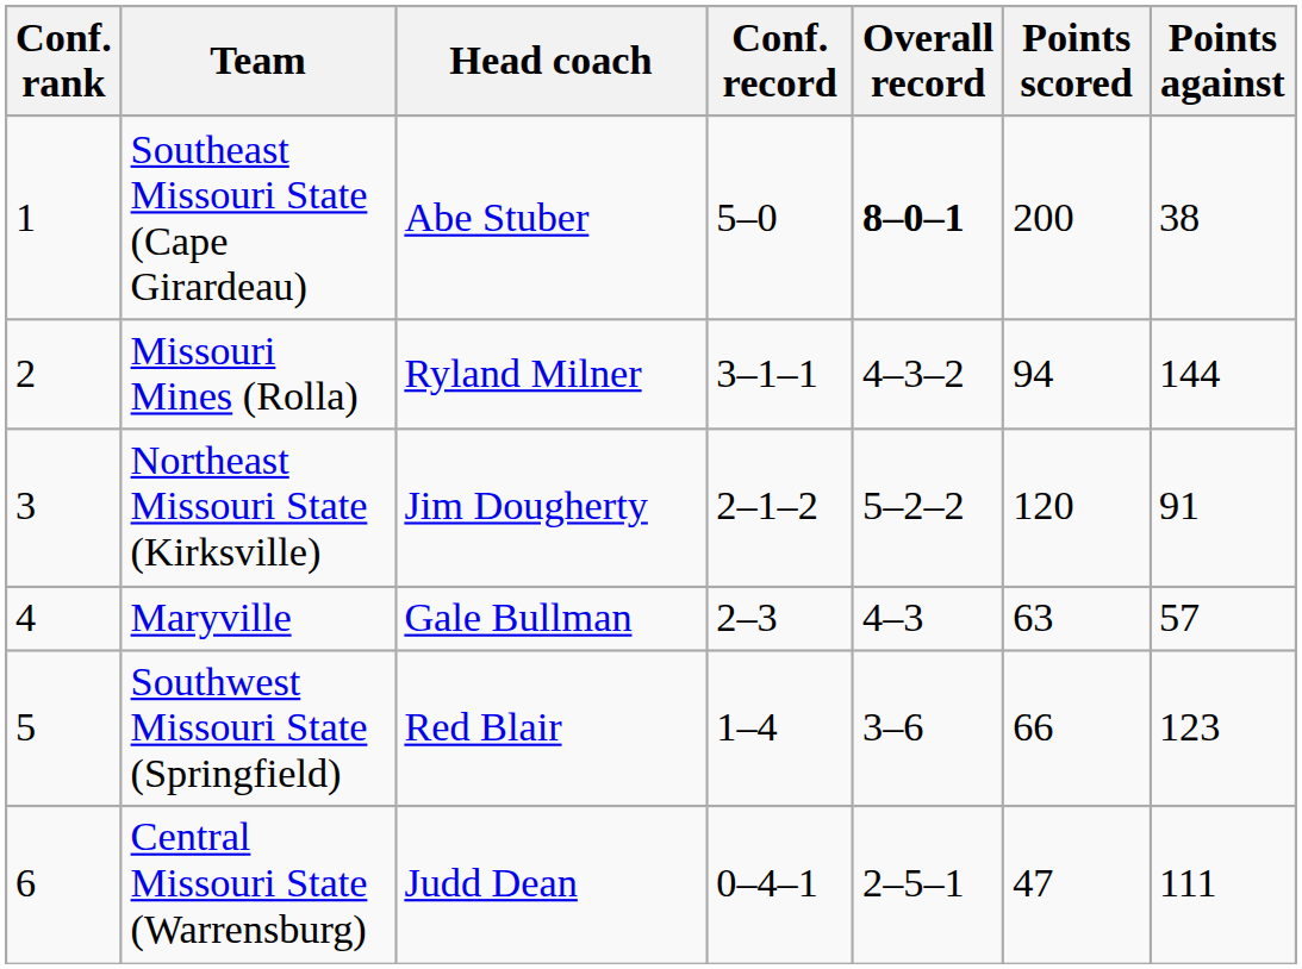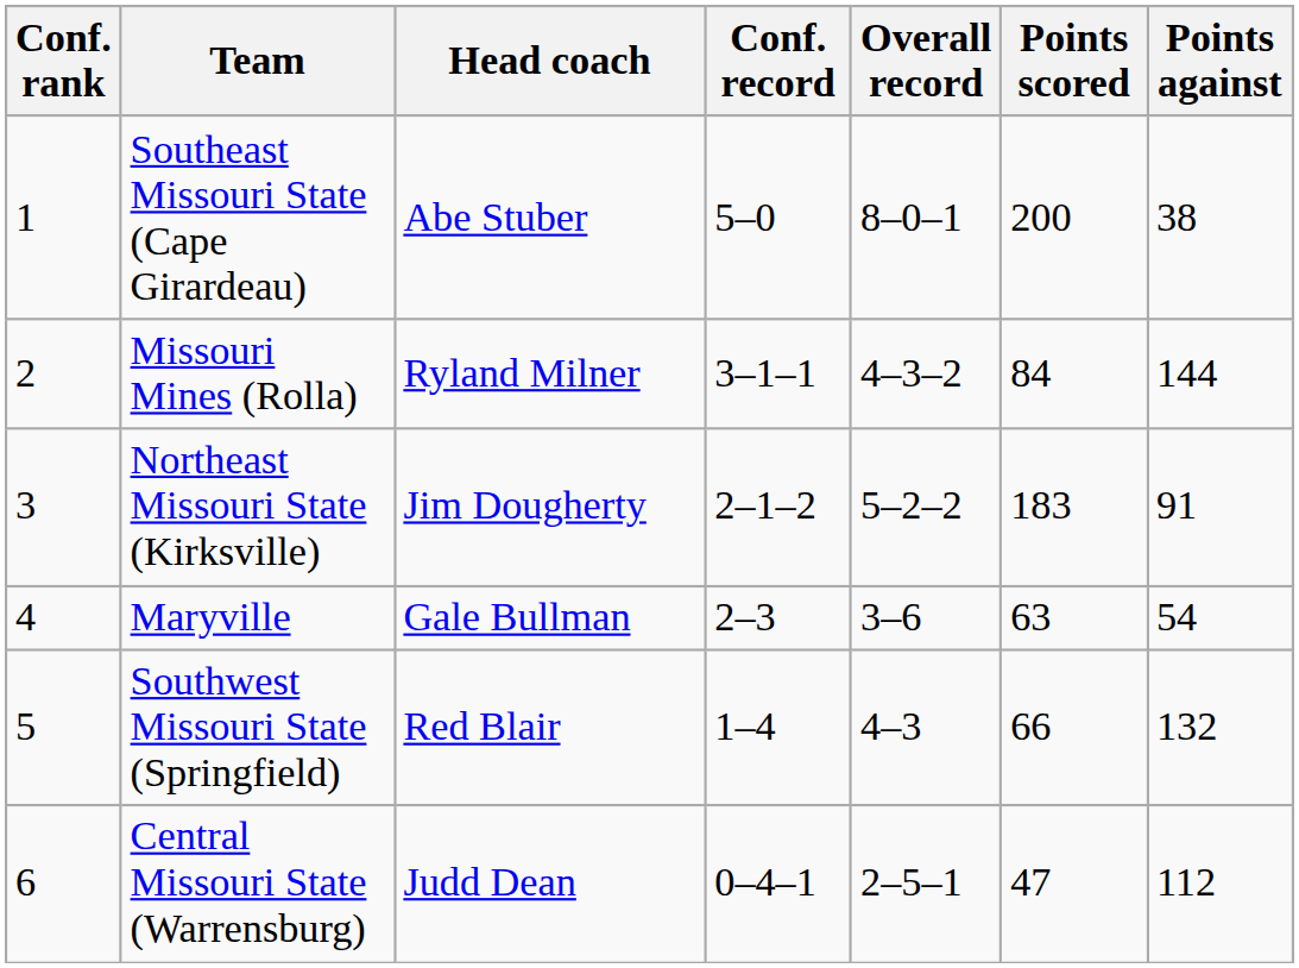Southeast Missouri State (Cape Girardeau) | Overall record: bold -> normal
Missouri Mines (Rolla) | Points scored: 94 -> 84
Northeast Missouri State (Kirksville) | Points scored: 120 -> 183
Maryville | Overall record: 4–3 -> 3–6
Maryville | Points against: 57 -> 54
Southwest Missouri State (Springfield) | Overall record: 3–6 -> 4–3
Southwest Missouri State (Springfield) | Points against: 123 -> 132
Central Missouri State (Warrensburg) | Points against: 111 -> 112
